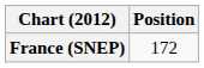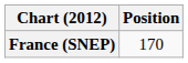France (SNEP) | Position: 172 -> 170
